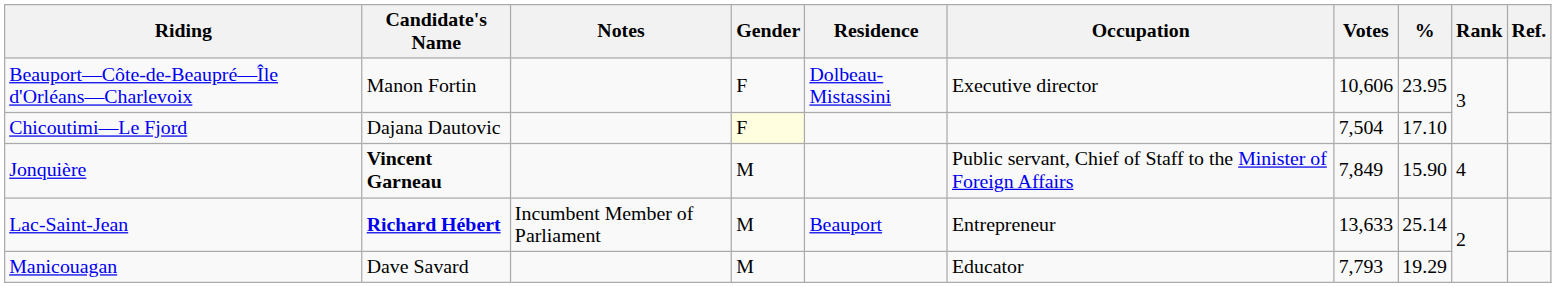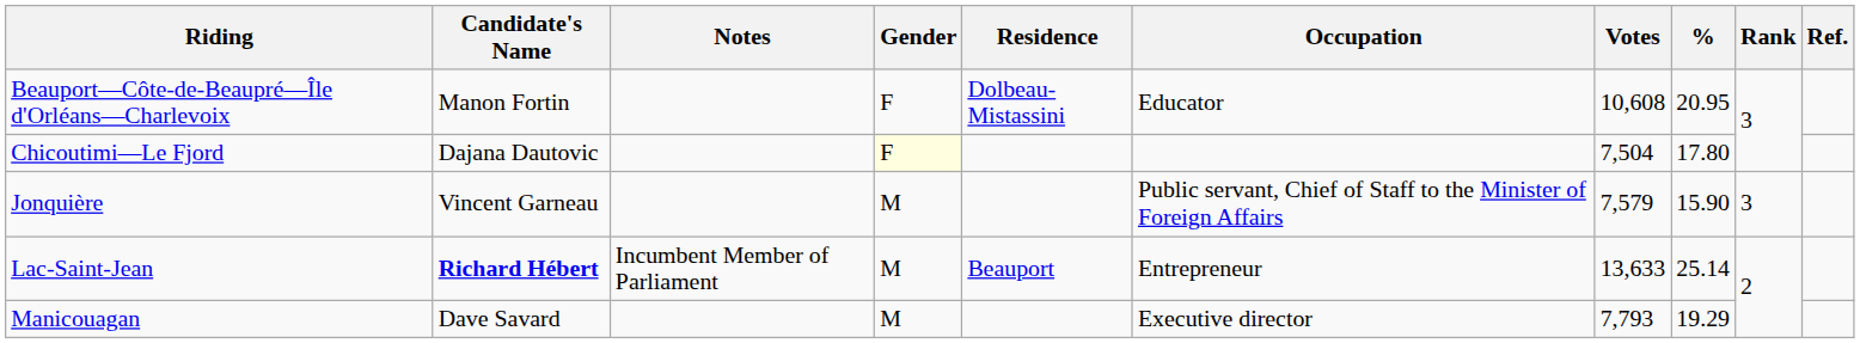Beauport—Côte-de-Beaupré—Île d'Orléans—Charlevoix | Occupation: Executive director -> Educator
Beauport—Côte-de-Beaupré—Île d'Orléans—Charlevoix | Votes: 10,606 -> 10,608
Beauport—Côte-de-Beaupré—Île d'Orléans—Charlevoix | %: 23.95 -> 20.95
Chicoutimi—Le Fjord | %: 17.10 -> 17.80
Jonquière | Candidate's Name: bold -> normal
Jonquière | Votes: 7,849 -> 7,579
Jonquière | Rank: 4 -> 3
Manicouagan | Occupation: Educator -> Executive director
